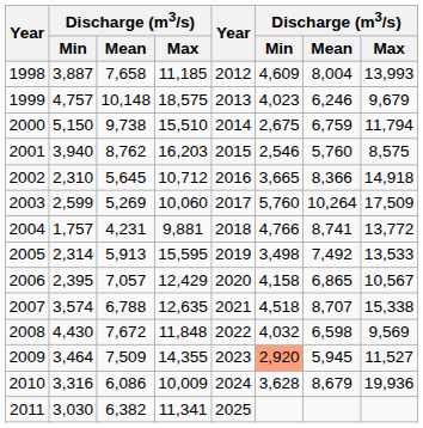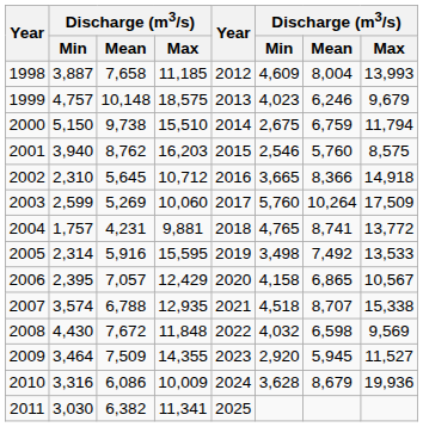2004 | column 6: 4,766 -> 4,765
2005 | column 3: 5,913 -> 5,916
2007 | column 4: 12,635 -> 12,935
2009 | column 6: lightsalmon background -> no background
